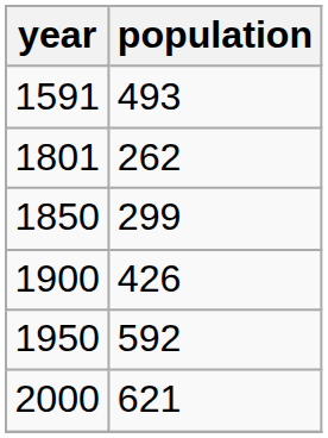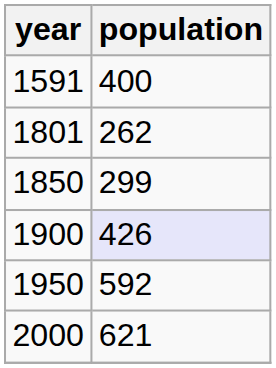1591 | population: 493 -> 400
1900 | population: no background -> lavender background
